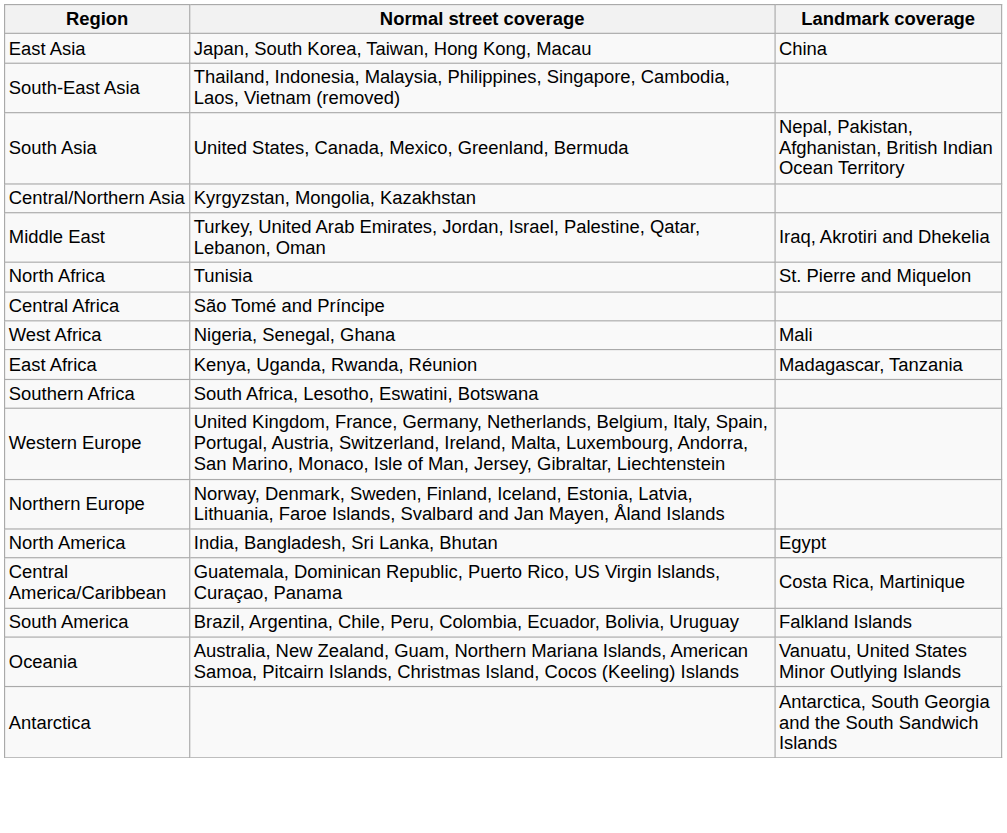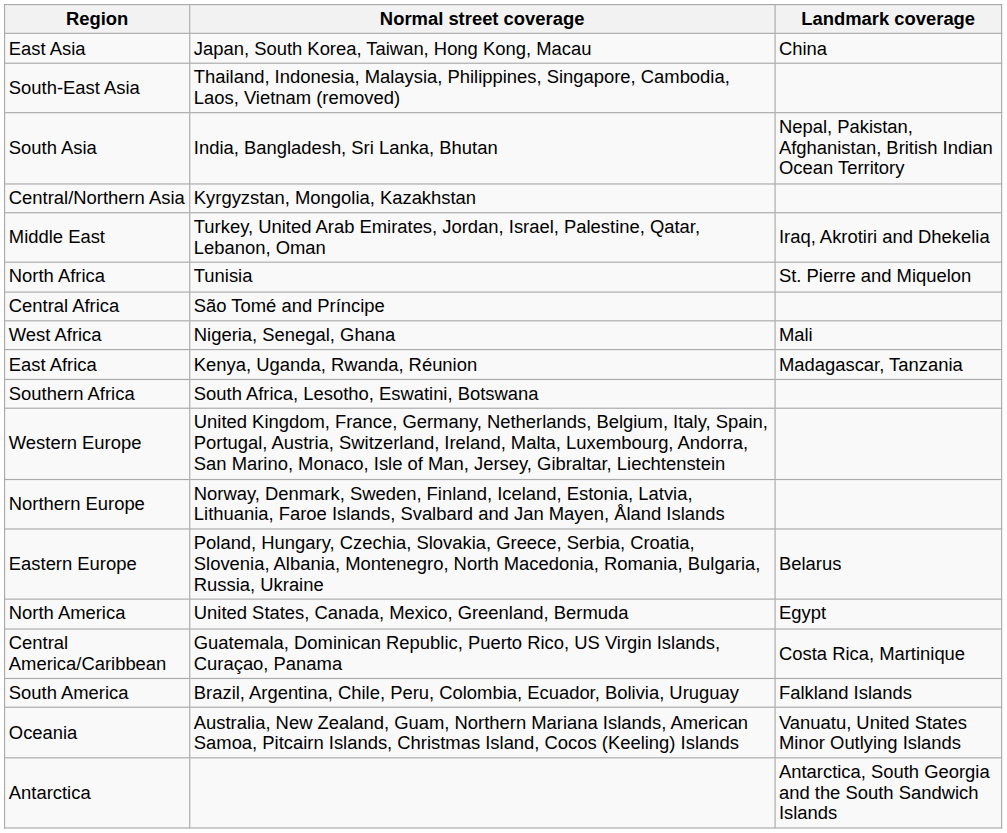South Asia | Normal street coverage: United States, Canada, Mexico, Greenland, Bermuda -> India, Bangladesh, Sri Lanka, Bhutan
+ row: Eastern Europe | Poland, Hungary, Czechia, Slovakia, Greece, Serbia, Croatia, Slovenia, Albania, Montenegro, North Macedonia, Romania, Bulgaria, Russia, Ukraine | Belarus
North America | Normal street coverage: India, Bangladesh, Sri Lanka, Bhutan -> United States, Canada, Mexico, Greenland, Bermuda
